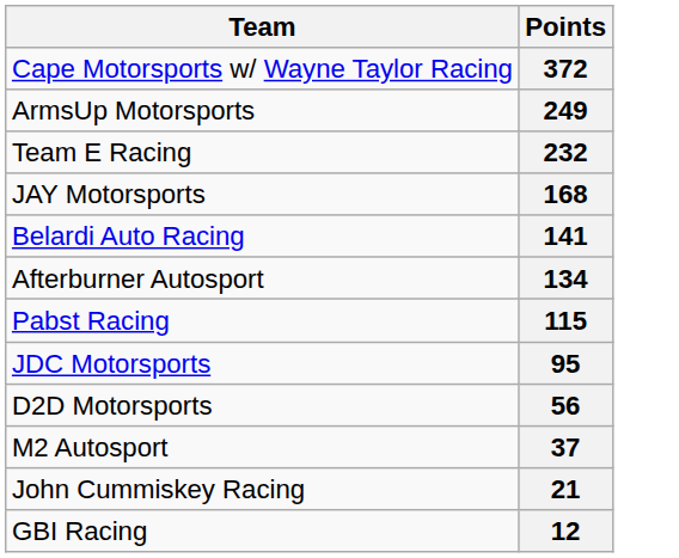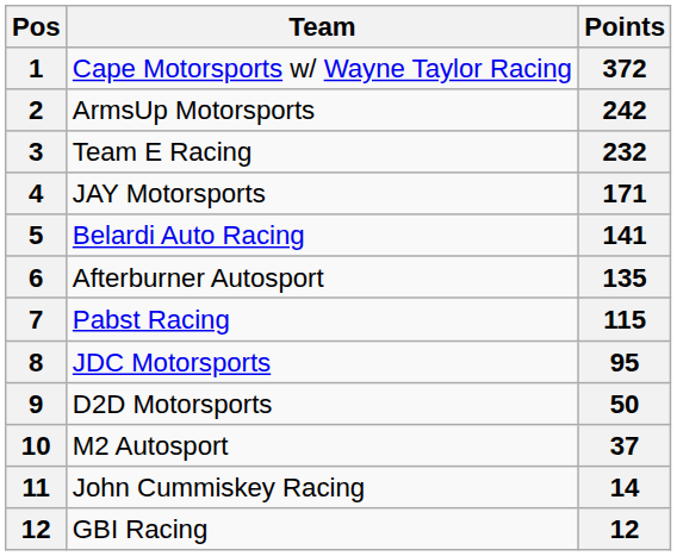+ column: Pos | 1 | 2 | 3 | 4 | 5 | 6 | 7 | 8 | 9 | 10 | 11 | 12
ArmsUp Motorsports | Points: 249 -> 242
JAY Motorsports | Points: 168 -> 171
Afterburner Autosport | Points: 134 -> 135
D2D Motorsports | Points: 56 -> 50
John Cummiskey Racing | Points: 21 -> 14
